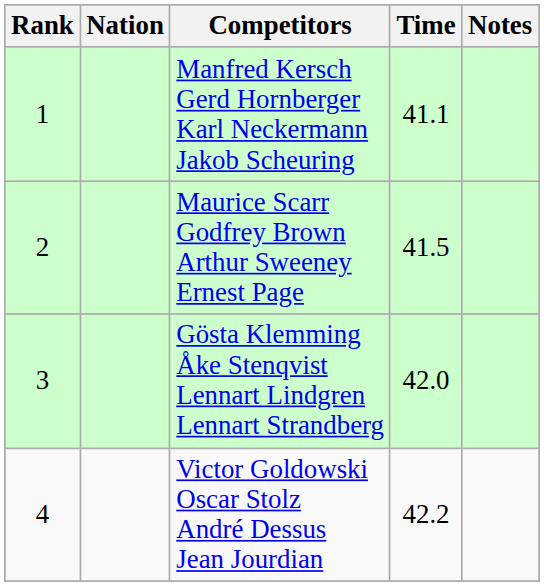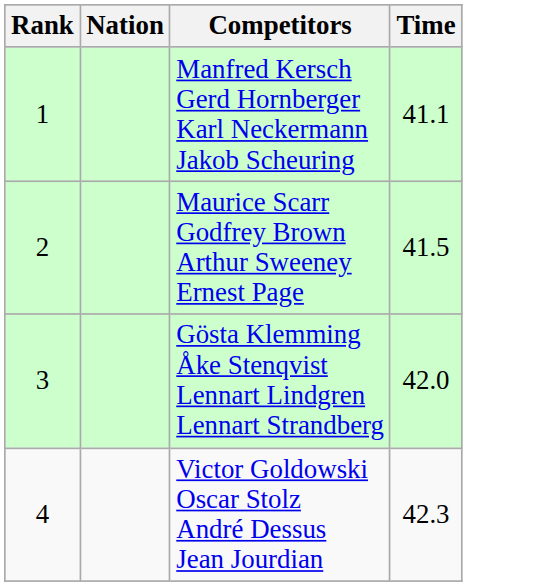- column: Notes
Victor Goldowski Oscar Stolz André Dessus Jean Jourdian | Time: 42.2 -> 42.3
